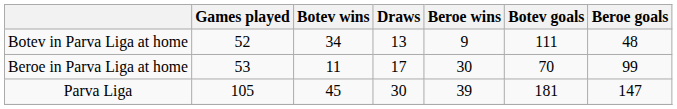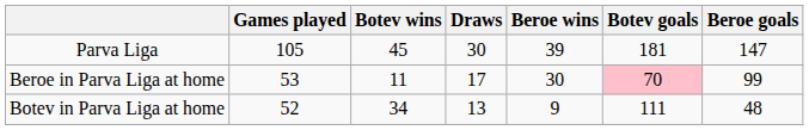rows swapped: Botev in Parva Liga at home <-> Parva Liga
Beroe in Parva Liga at home | Botev goals: no background -> pink background
